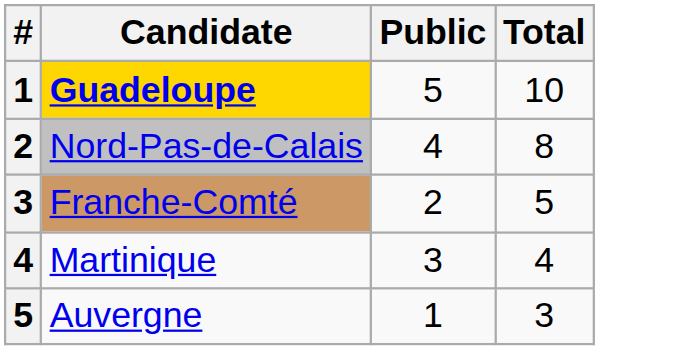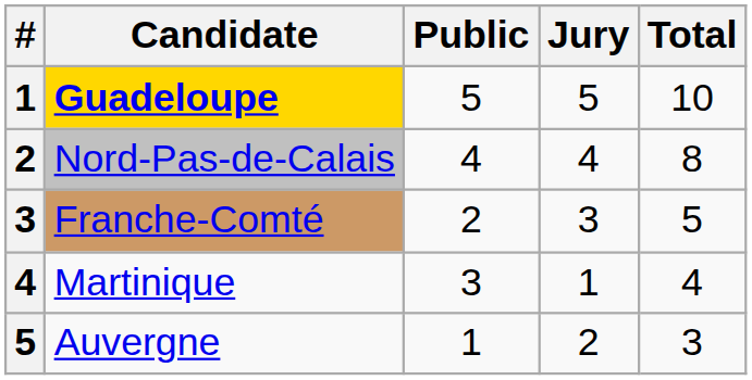+ column: Jury | 5 | 4 | 3 | 1 | 2
